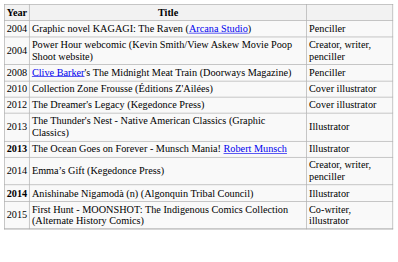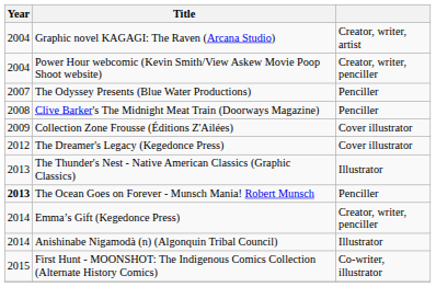Graphic novel KAGAGI: The Raven (Arcana Studio) | column 3: Penciller -> Creator, writer, artist
+ row: 2007 | The Odyssey Presents (Blue Water Productions) | Penciller
Collection Zone Frousse (Éditions Z'Ailées) | Year: 2010 -> 2009
The Ocean Goes on Forever - Munsch Mania! Robert Munsch | column 3: Illustrator -> Penciller
Anishinabe Nigamodà (n) (Algonquin Tribal Council) | Year: bold -> normal
